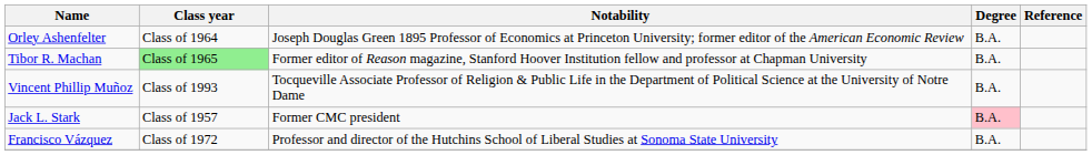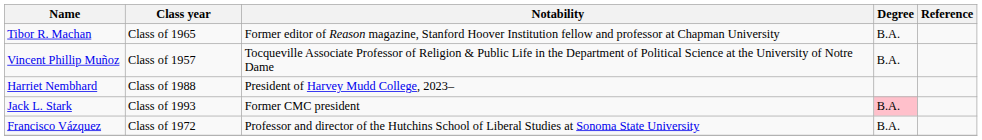- row: Orley Ashenfelter | Class of 1964 | Joseph Douglas Green 1895 Professor of Economics at Princeton University; former editor of the American Economic Review | B.A.
Tibor R. Machan | Class year: lightgreen background -> no background
Vincent Phillip Muñoz | Class year: Class of 1993 -> Class of 1957
+ row: Harriet Nembhard | Class of 1988 | President of Harvey Mudd College, 2023–
Jack L. Stark | Class year: Class of 1957 -> Class of 1993
